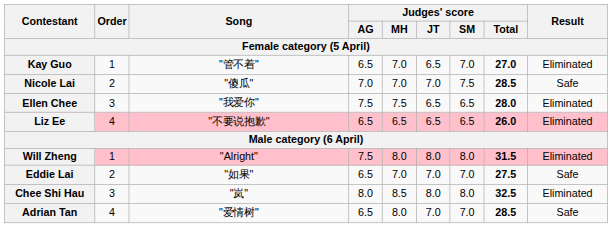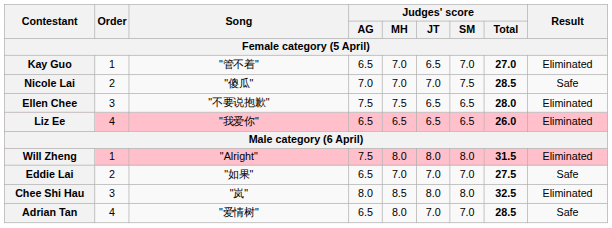Ellen Chee | Song / Female category (5 April): "我爱你" -> "不要说抱歉"
Liz Ee | Song / Female category (5 April): "不要说抱歉" -> "我爱你"
